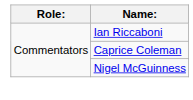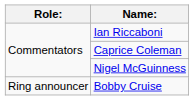+ row: Ring announcer | Bobby Cruise
